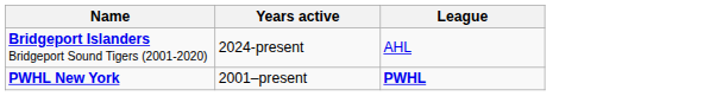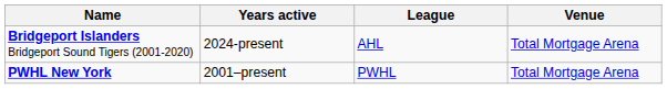+ column: Venue | Total Mortgage Arena | Total Mortgage Arena
PWHL New York | League: bold -> normal
